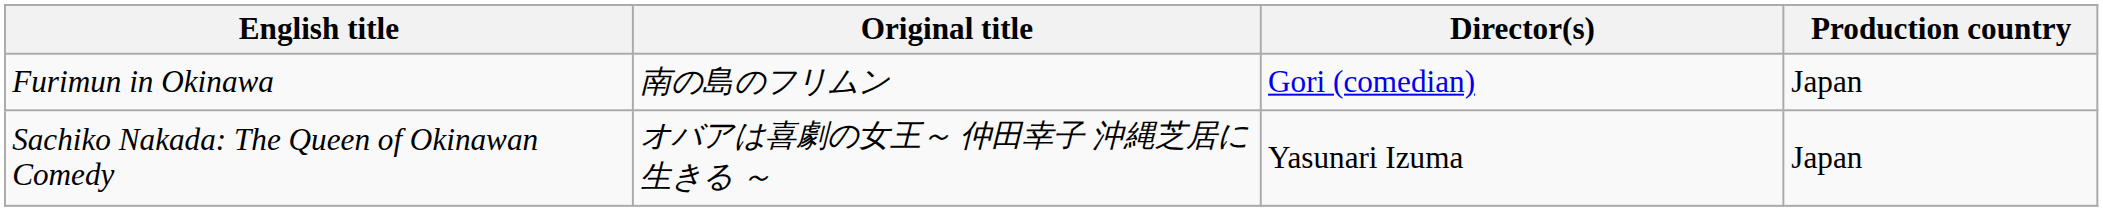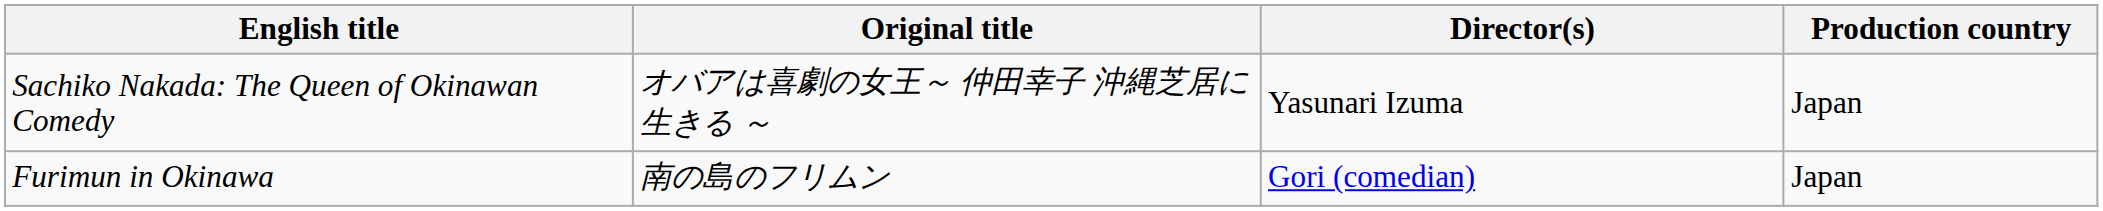rows swapped: Furimun in Okinawa <-> Sachiko Nakada: The Queen of Okinawan Comedy
